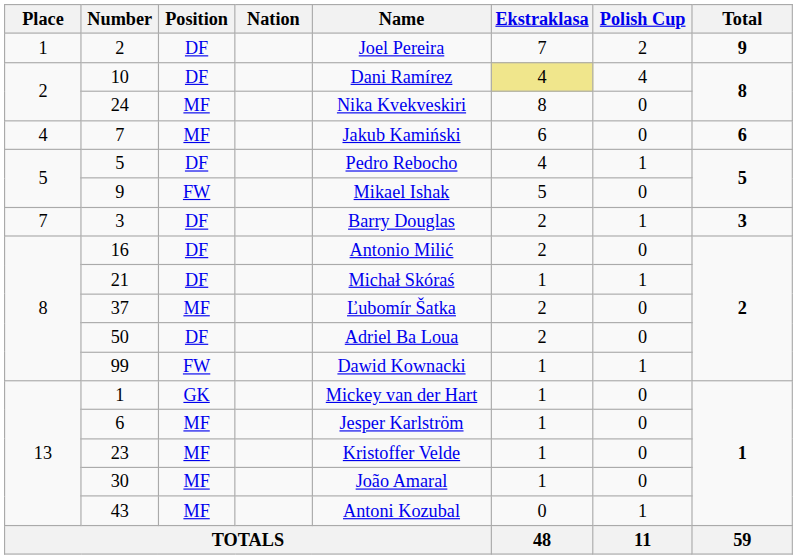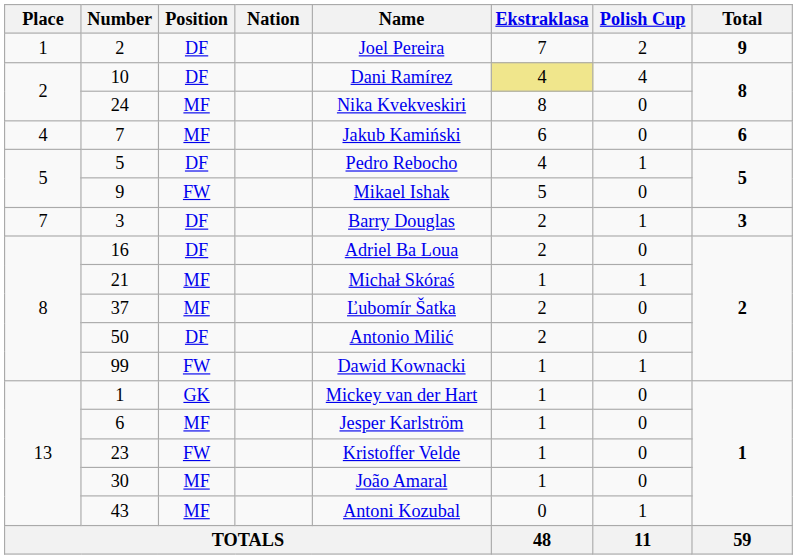16 | Name: Antonio Milić -> Adriel Ba Loua
21 | Position: DF -> MF
50 | Name: Adriel Ba Loua -> Antonio Milić
23 | Position: MF -> FW
